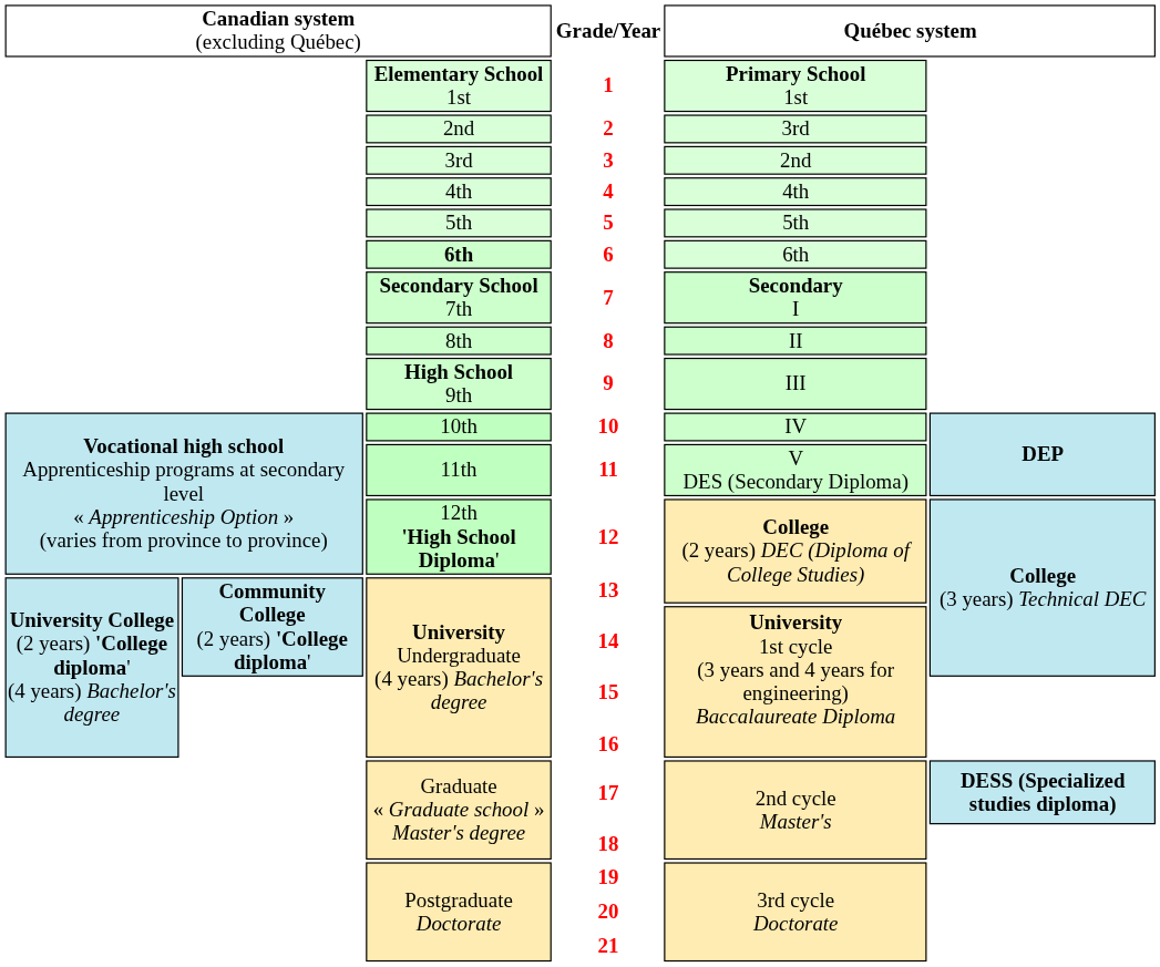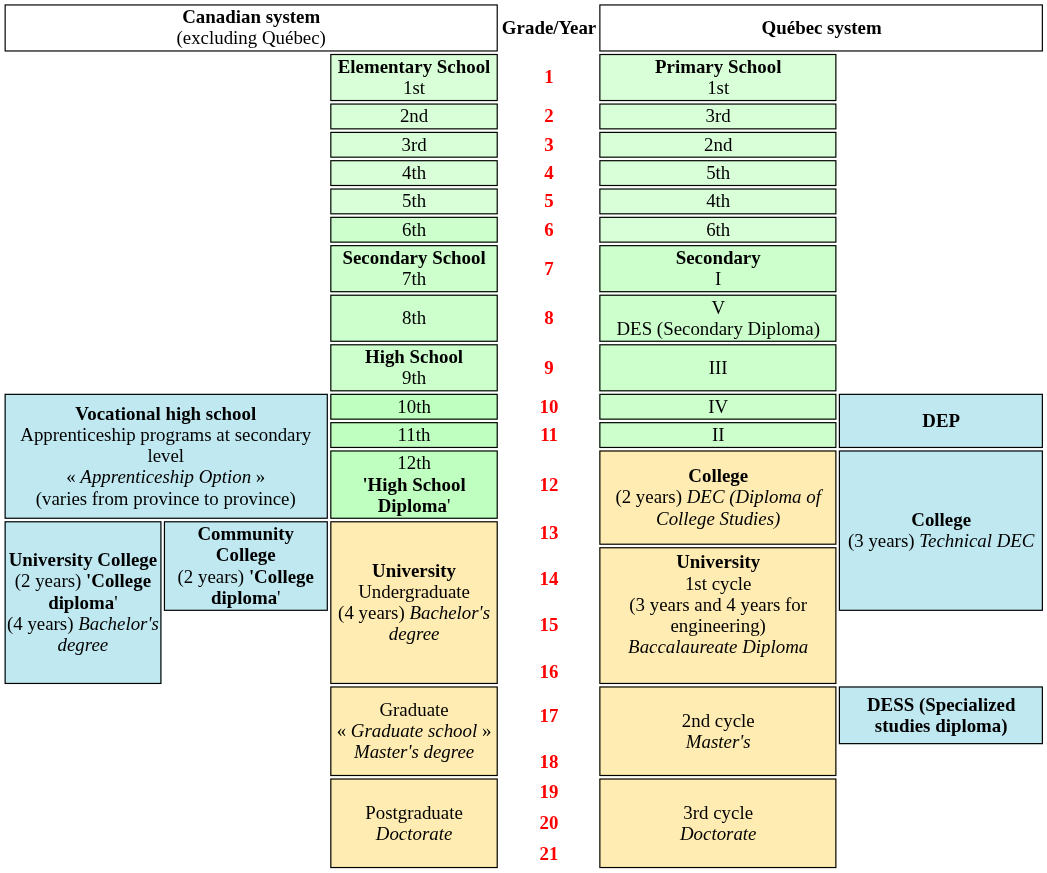4 | column 5: 4th -> 5th
5 | column 5: 5th -> 4th
6 | column 3: bold -> normal
8 | column 5: II -> V DES (Secondary Diploma)
11 | column 5: V DES (Secondary Diploma) -> II
